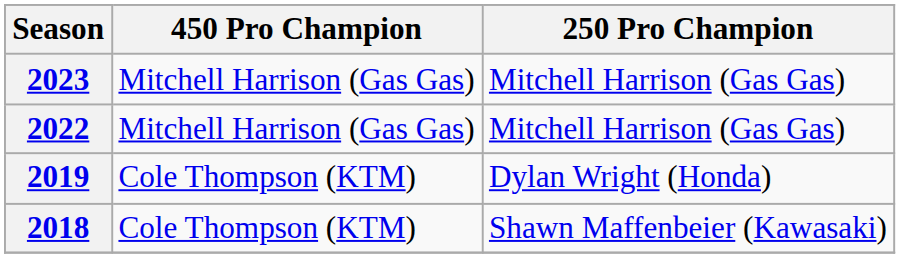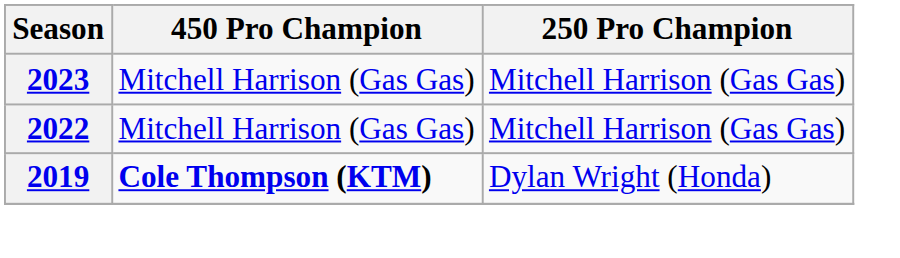2019 | 450 Pro Champion: normal -> bold
- row: 2018 | Cole Thompson (KTM) | Shawn Maffenbeier (Kawasaki)
